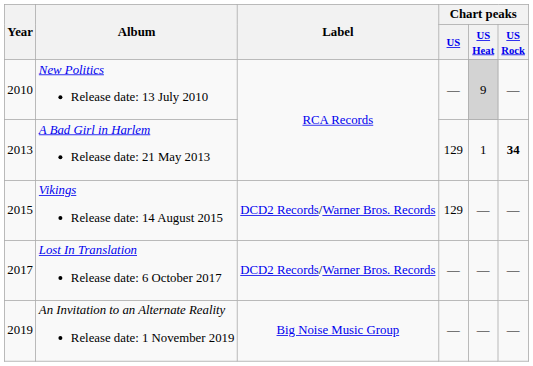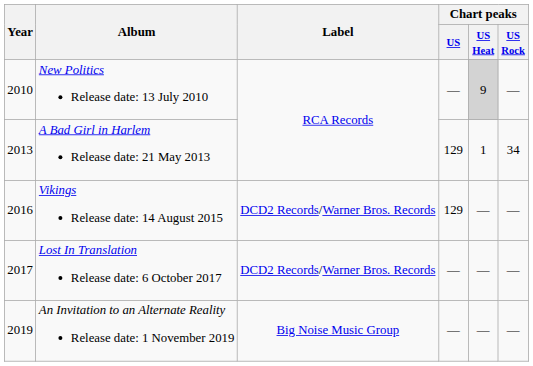A Bad Girl in Harlem Release date: 21 May 2013 | Chart peaks / US Rock: bold -> normal
Vikings Release date: 14 August 2015 | Year: 2015 -> 2016
